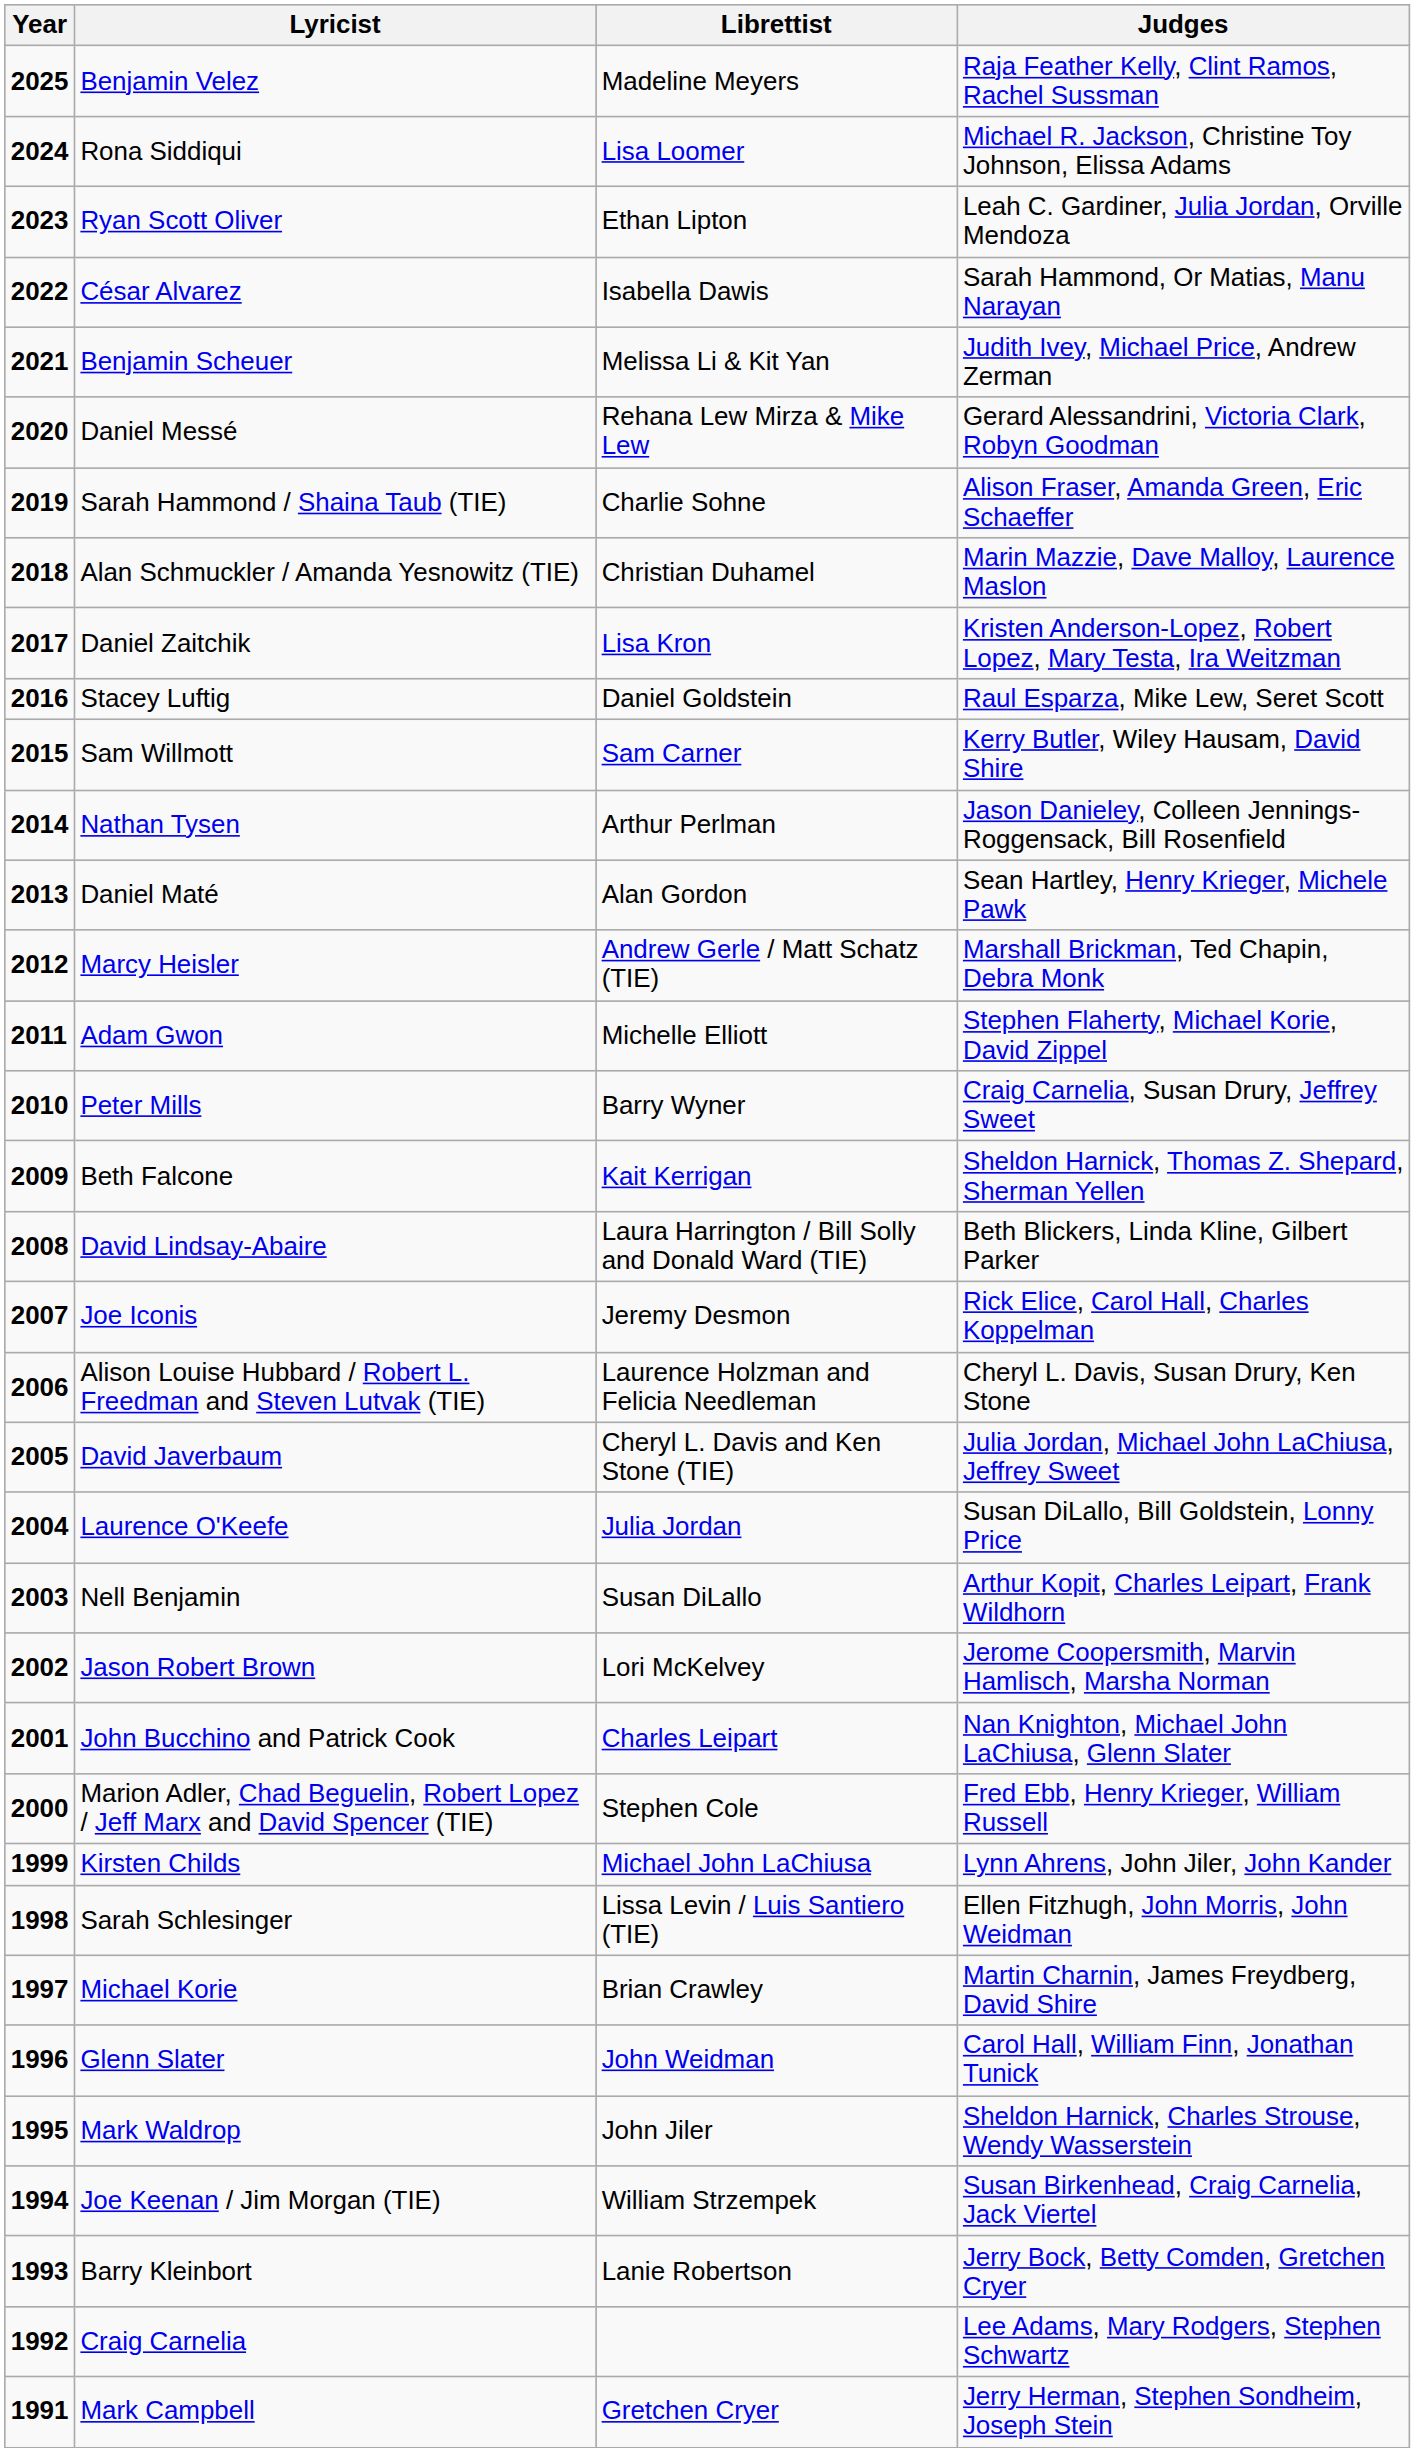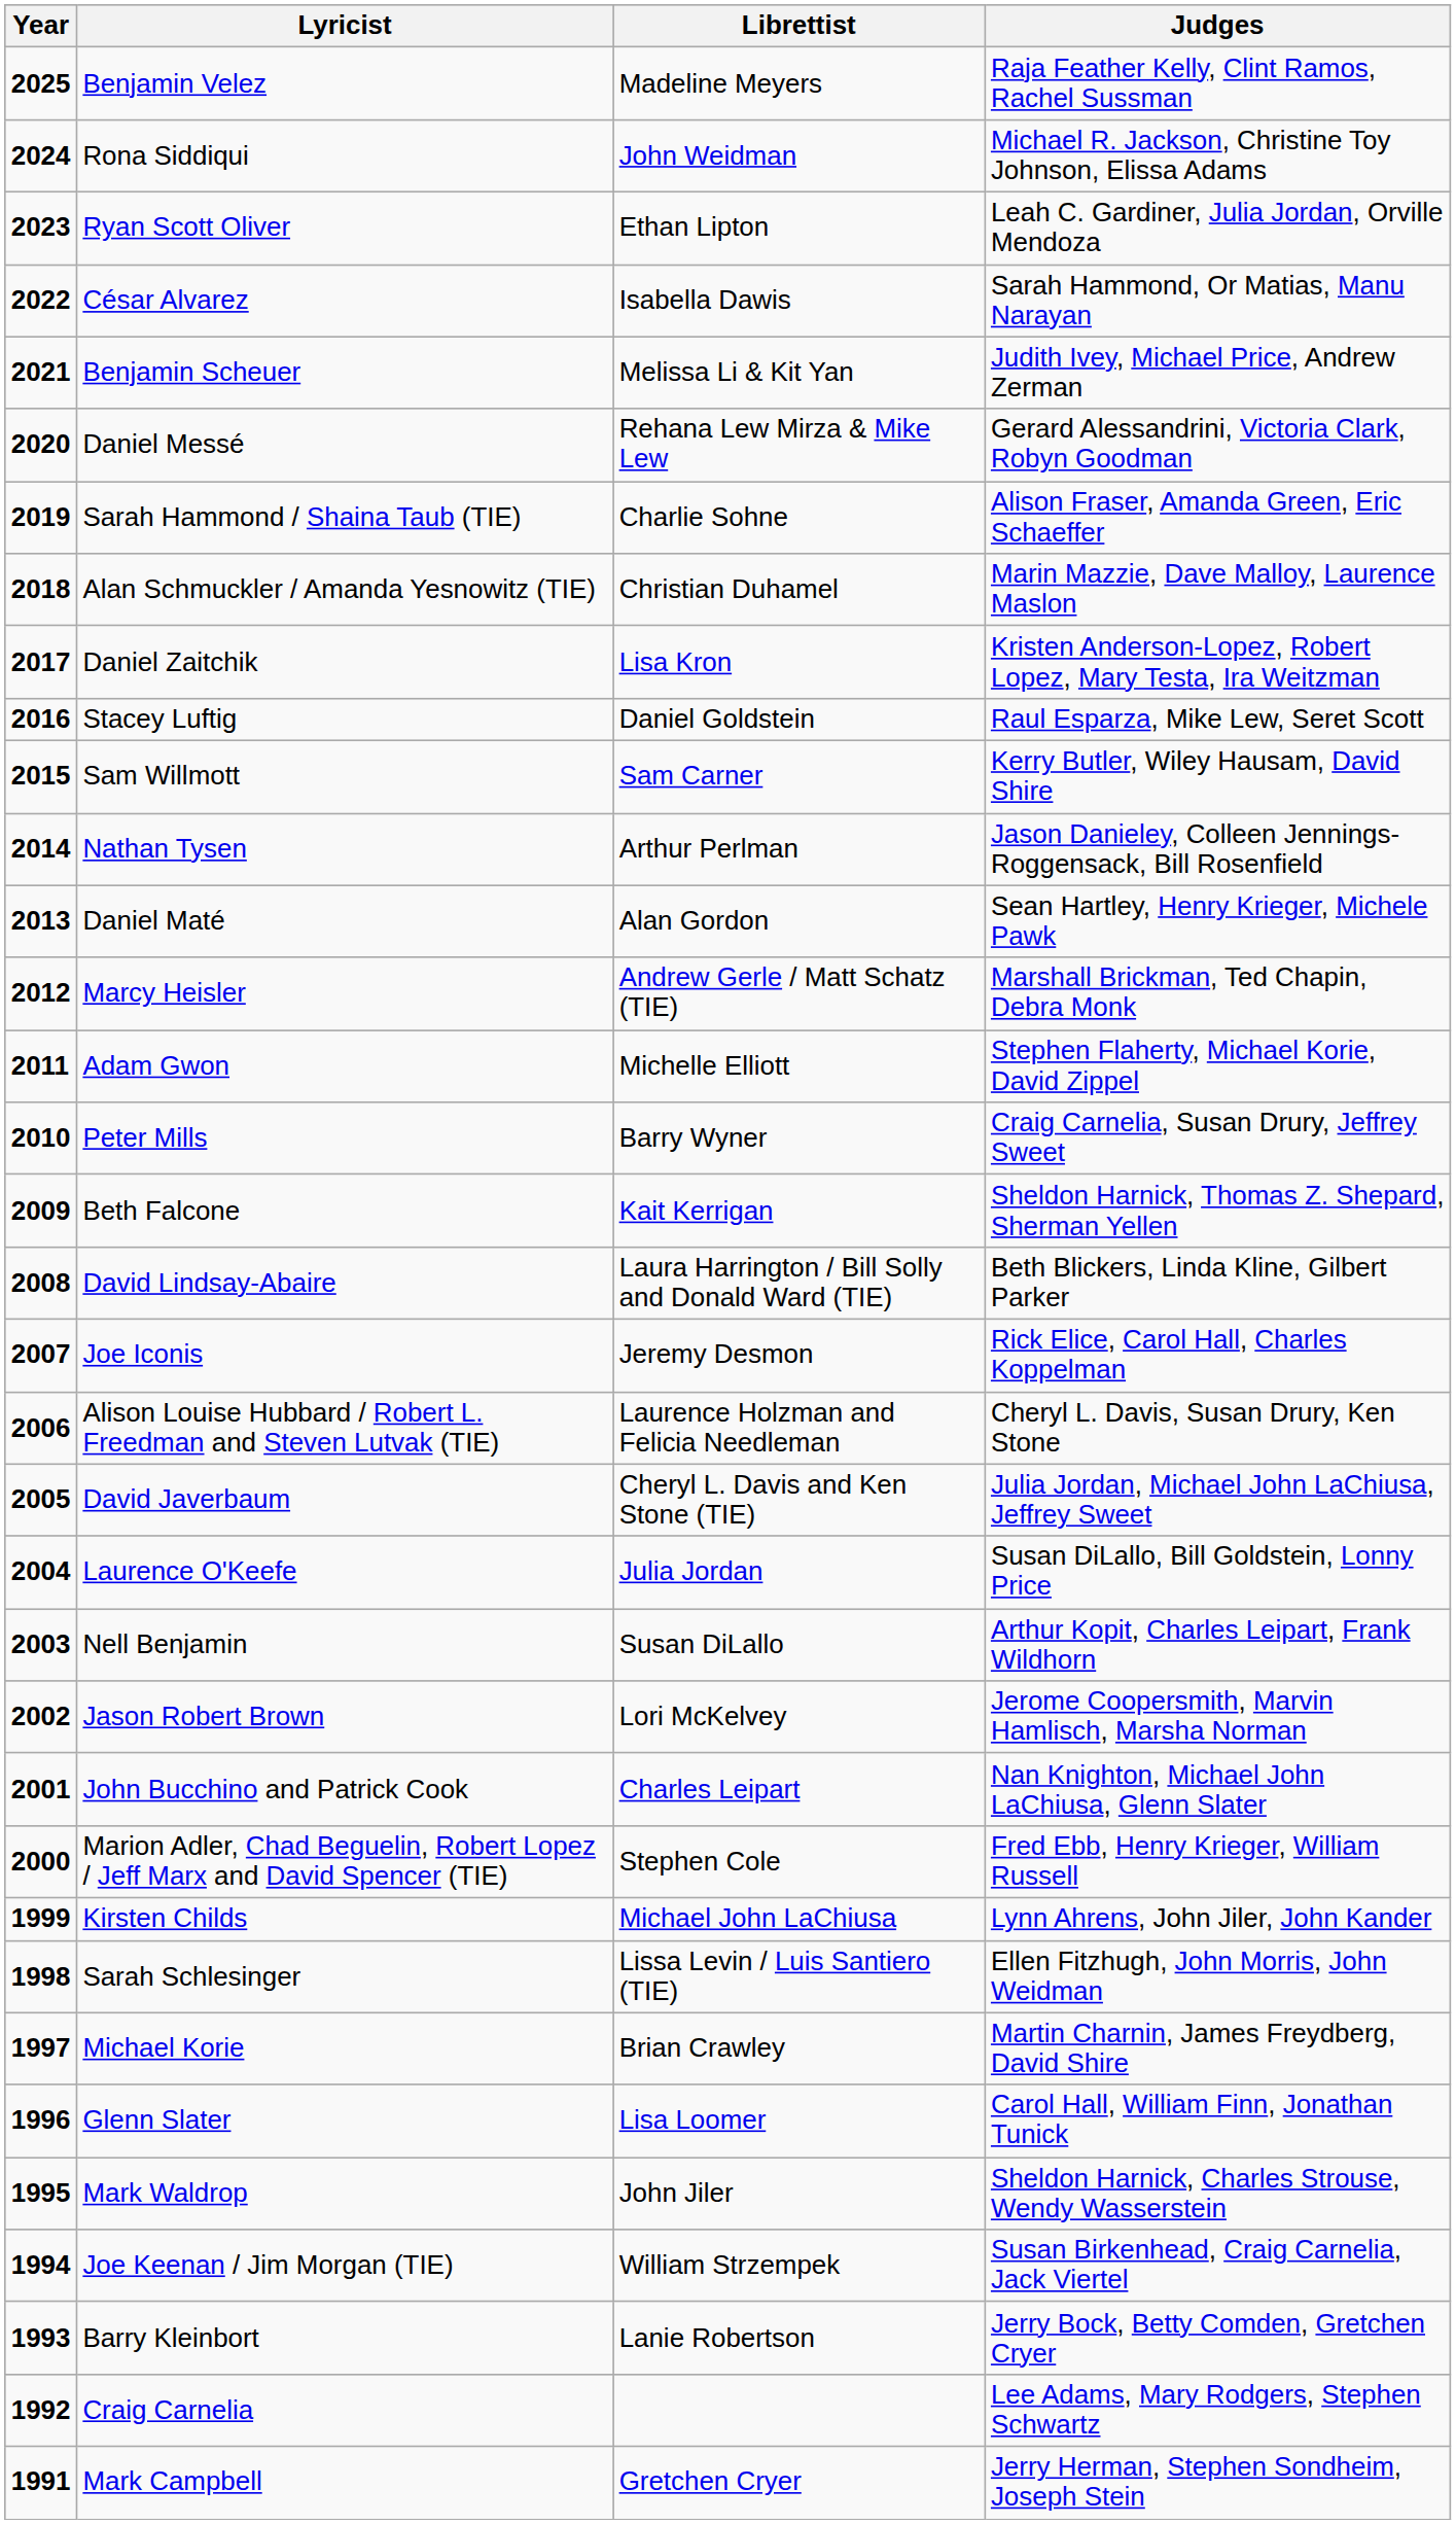Rona Siddiqui | Librettist: Lisa Loomer -> John Weidman
Glenn Slater | Librettist: John Weidman -> Lisa Loomer
